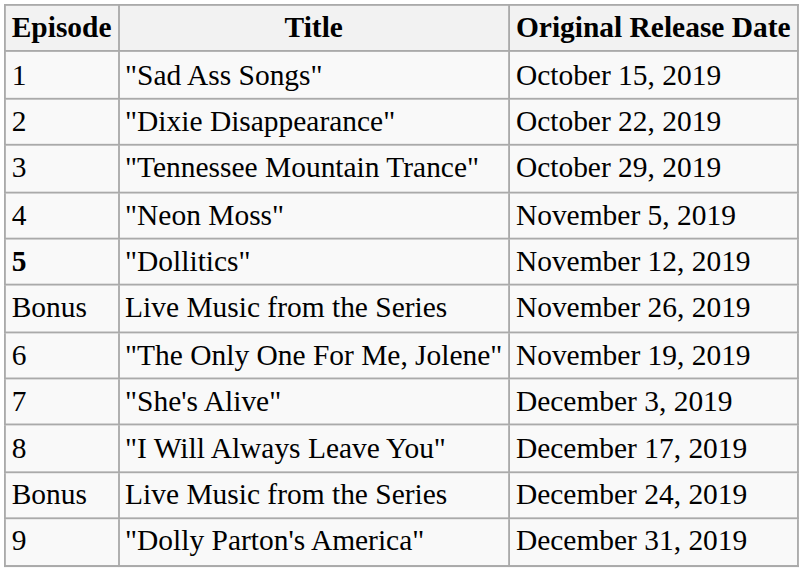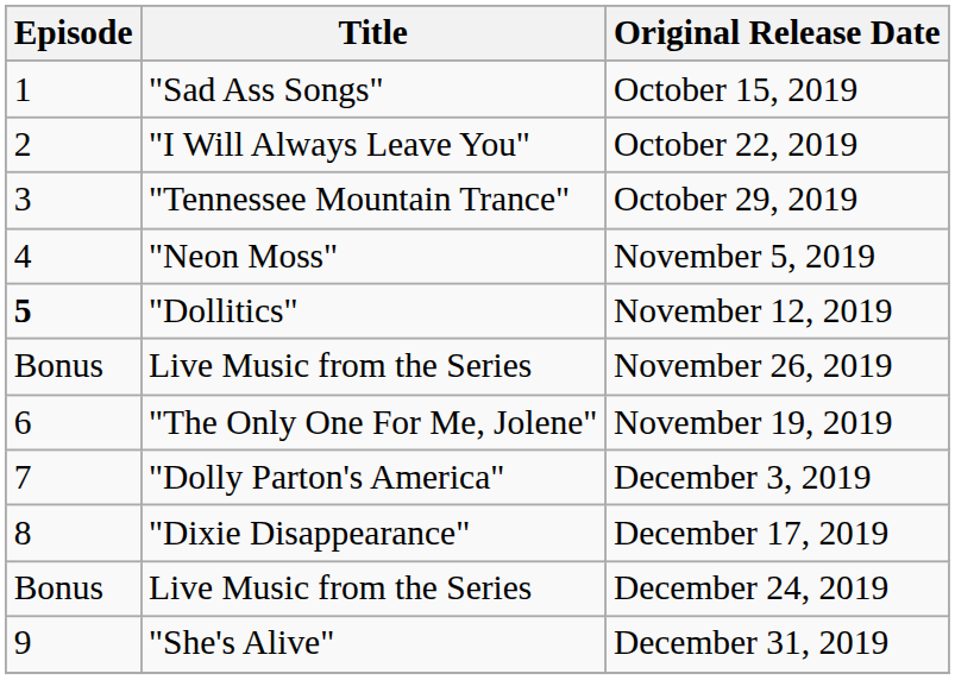October 22, 2019 | Title: "Dixie Disappearance" -> "I Will Always Leave You"
December 3, 2019 | Title: "She's Alive" -> "Dolly Parton's America"
December 17, 2019 | Title: "I Will Always Leave You" -> "Dixie Disappearance"
December 31, 2019 | Title: "Dolly Parton's America" -> "She's Alive"
